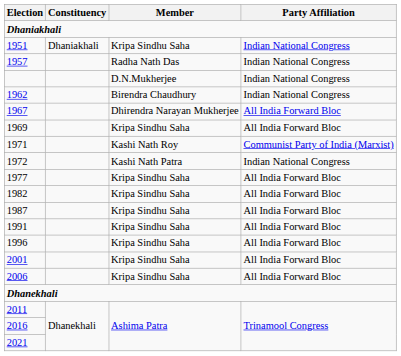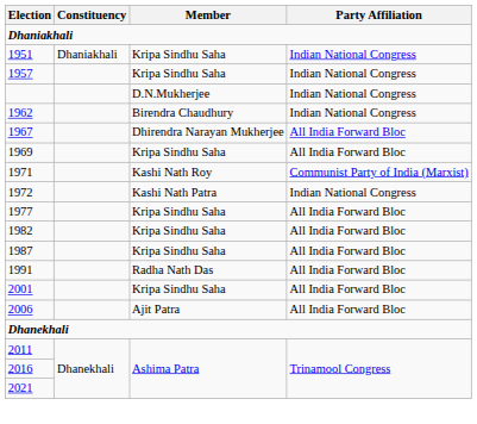1957 | Member: Radha Nath Das -> Kripa Sindhu Saha
1991 | Member: Kripa Sindhu Saha -> Radha Nath Das
- row: 1996 | Kripa Sindhu Saha | All India Forward Bloc
2006 | Member: Kripa Sindhu Saha -> Ajit Patra
